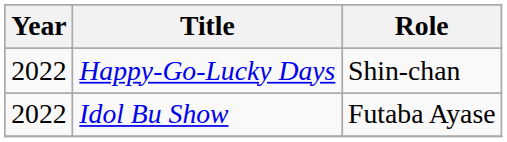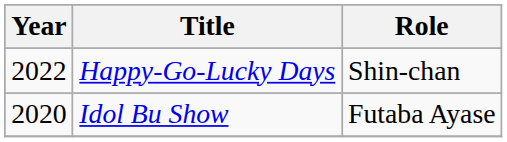Idol Bu Show | Year: 2022 -> 2020
